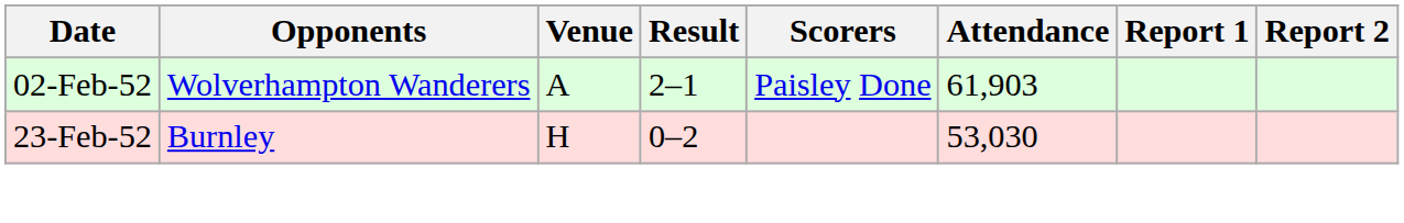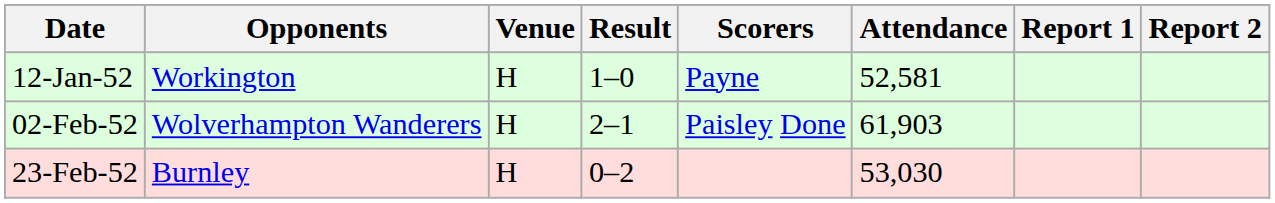+ row: 12-Jan-52 | Workington | H | 1–0 | Payne | 52,581
02-Feb-52 | Venue: A -> H
